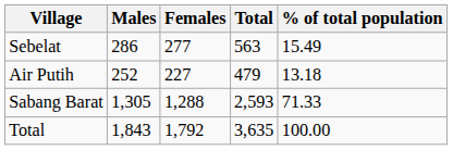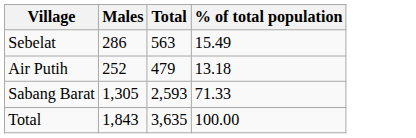- column: Females | 277 | 227 | 1,288 | 1,792
